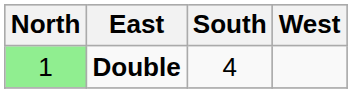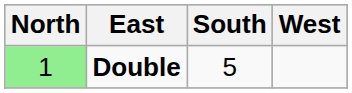Double | South: 4 -> 5
